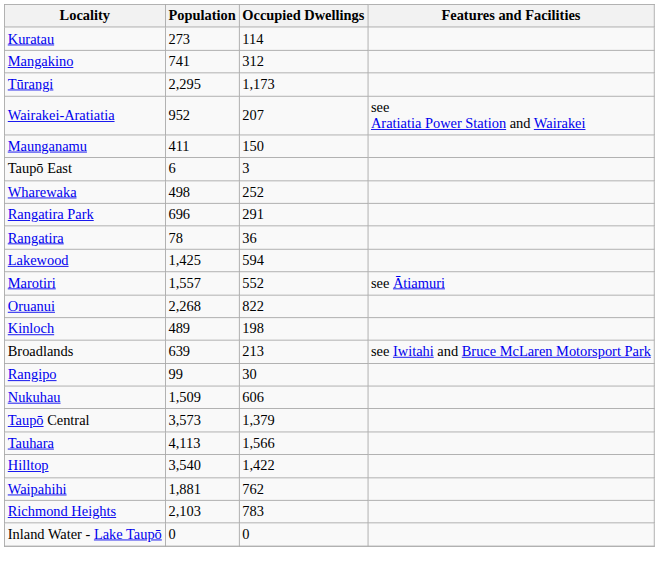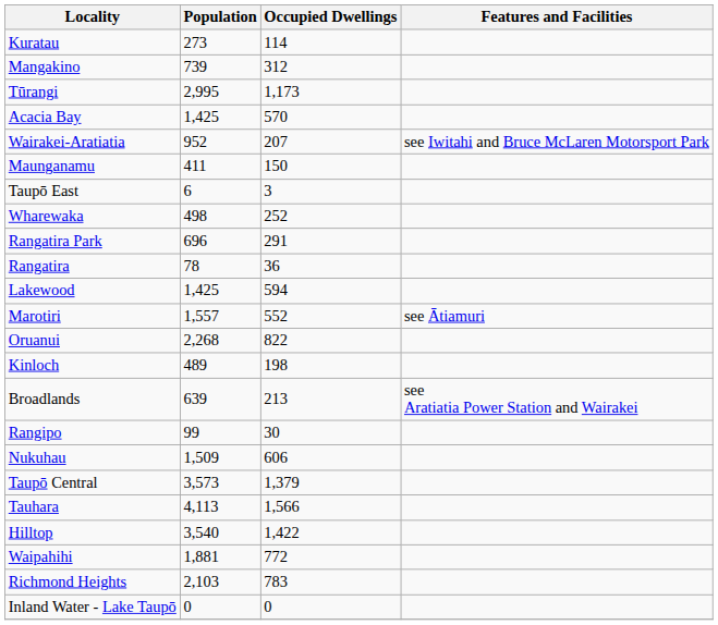Mangakino | Population: 741 -> 739
Tūrangi | Population: 2,295 -> 2,995
+ row: Acacia Bay | 1,425 | 570
Wairakei-Aratiatia | Features and Facilities: see Aratiatia Power Station and Wairakei -> see Iwitahi and Bruce McLaren Motorsport Park
Broadlands | Features and Facilities: see Iwitahi and Bruce McLaren Motorsport Park -> see Aratiatia Power Station and Wairakei
Waipahihi | Occupied Dwellings: 762 -> 772
